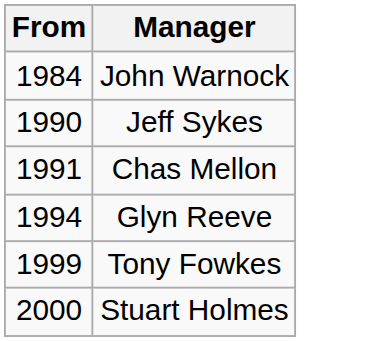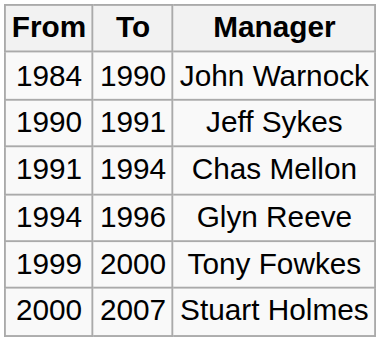+ column: To | 1990 | 1991 | 1994 | 1996 | 2000 | 2007
